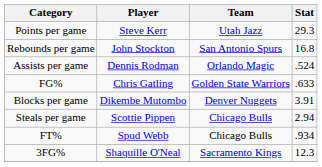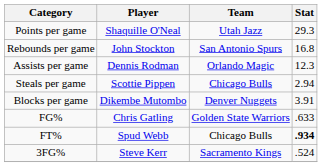Points per game | Player: Steve Kerr -> Shaquille O'Neal
Assists per game | Stat: .524 -> 12.3
rows swapped: Steals per game <-> FG%
FT% | Stat: normal -> bold
3FG% | Player: Shaquille O'Neal -> Steve Kerr
3FG% | Stat: 12.3 -> .524
